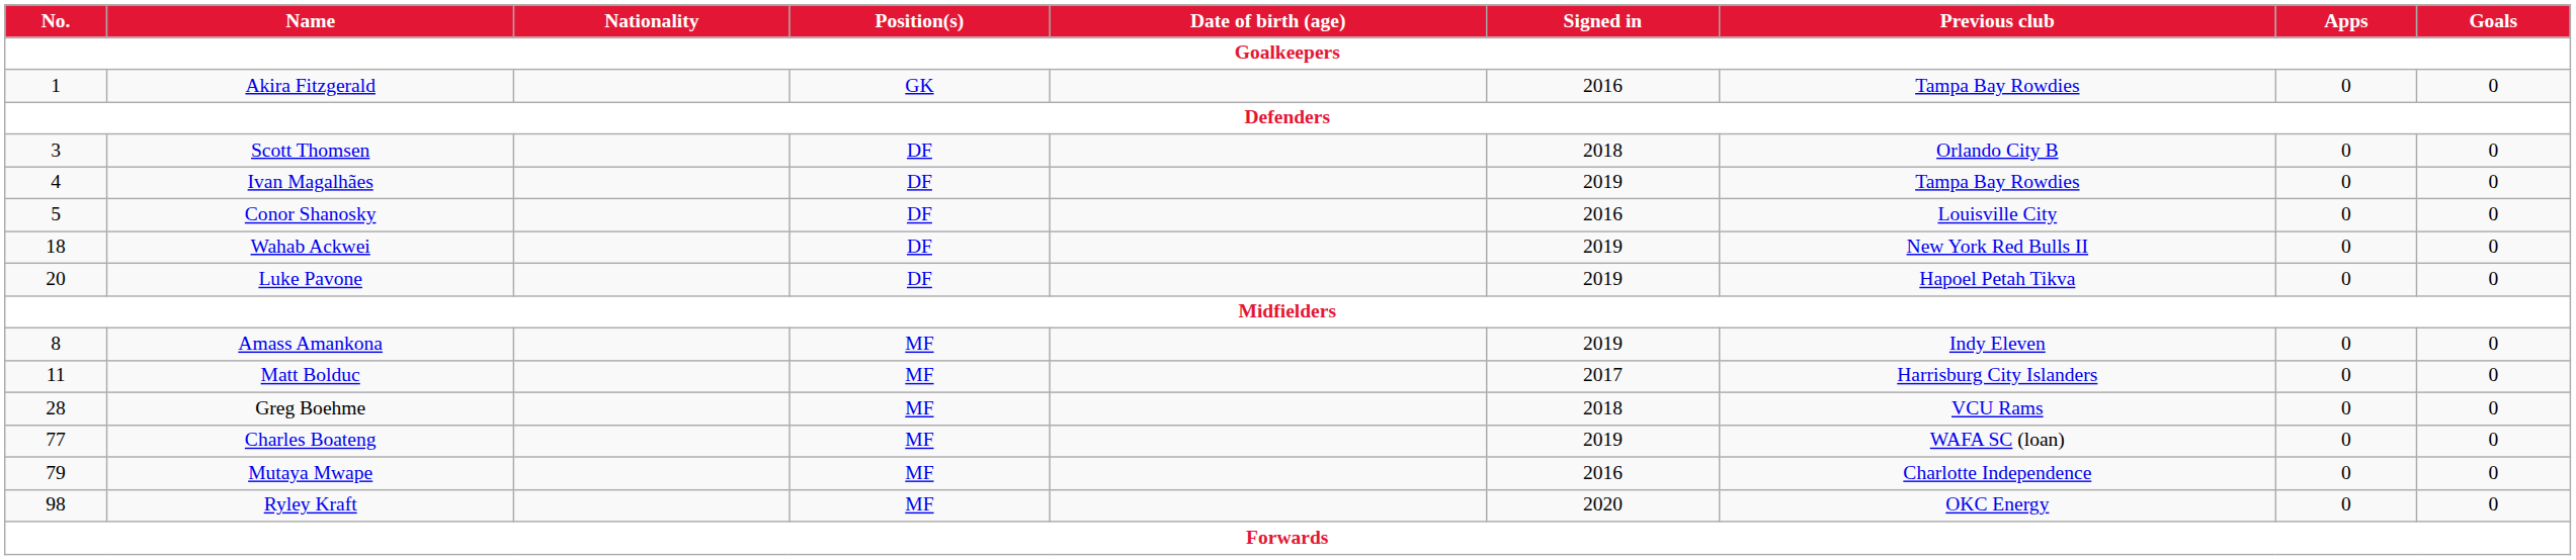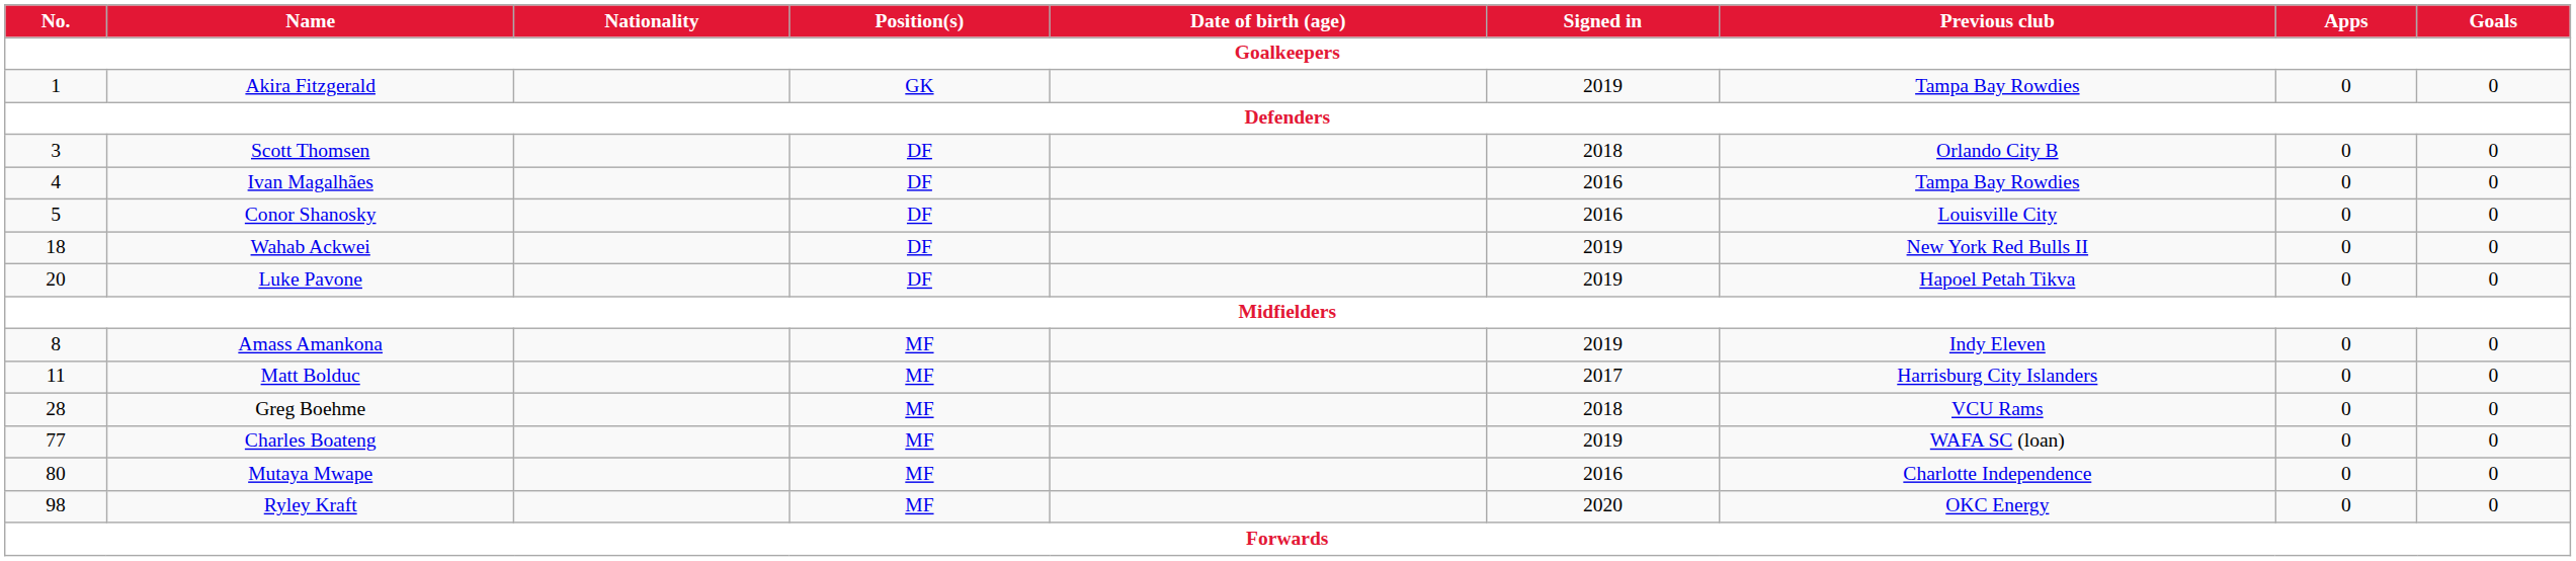Akira Fitzgerald | Signed in: 2016 -> 2019
Ivan Magalhães | Signed in: 2019 -> 2016
Mutaya Mwape | No.: 79 -> 80
